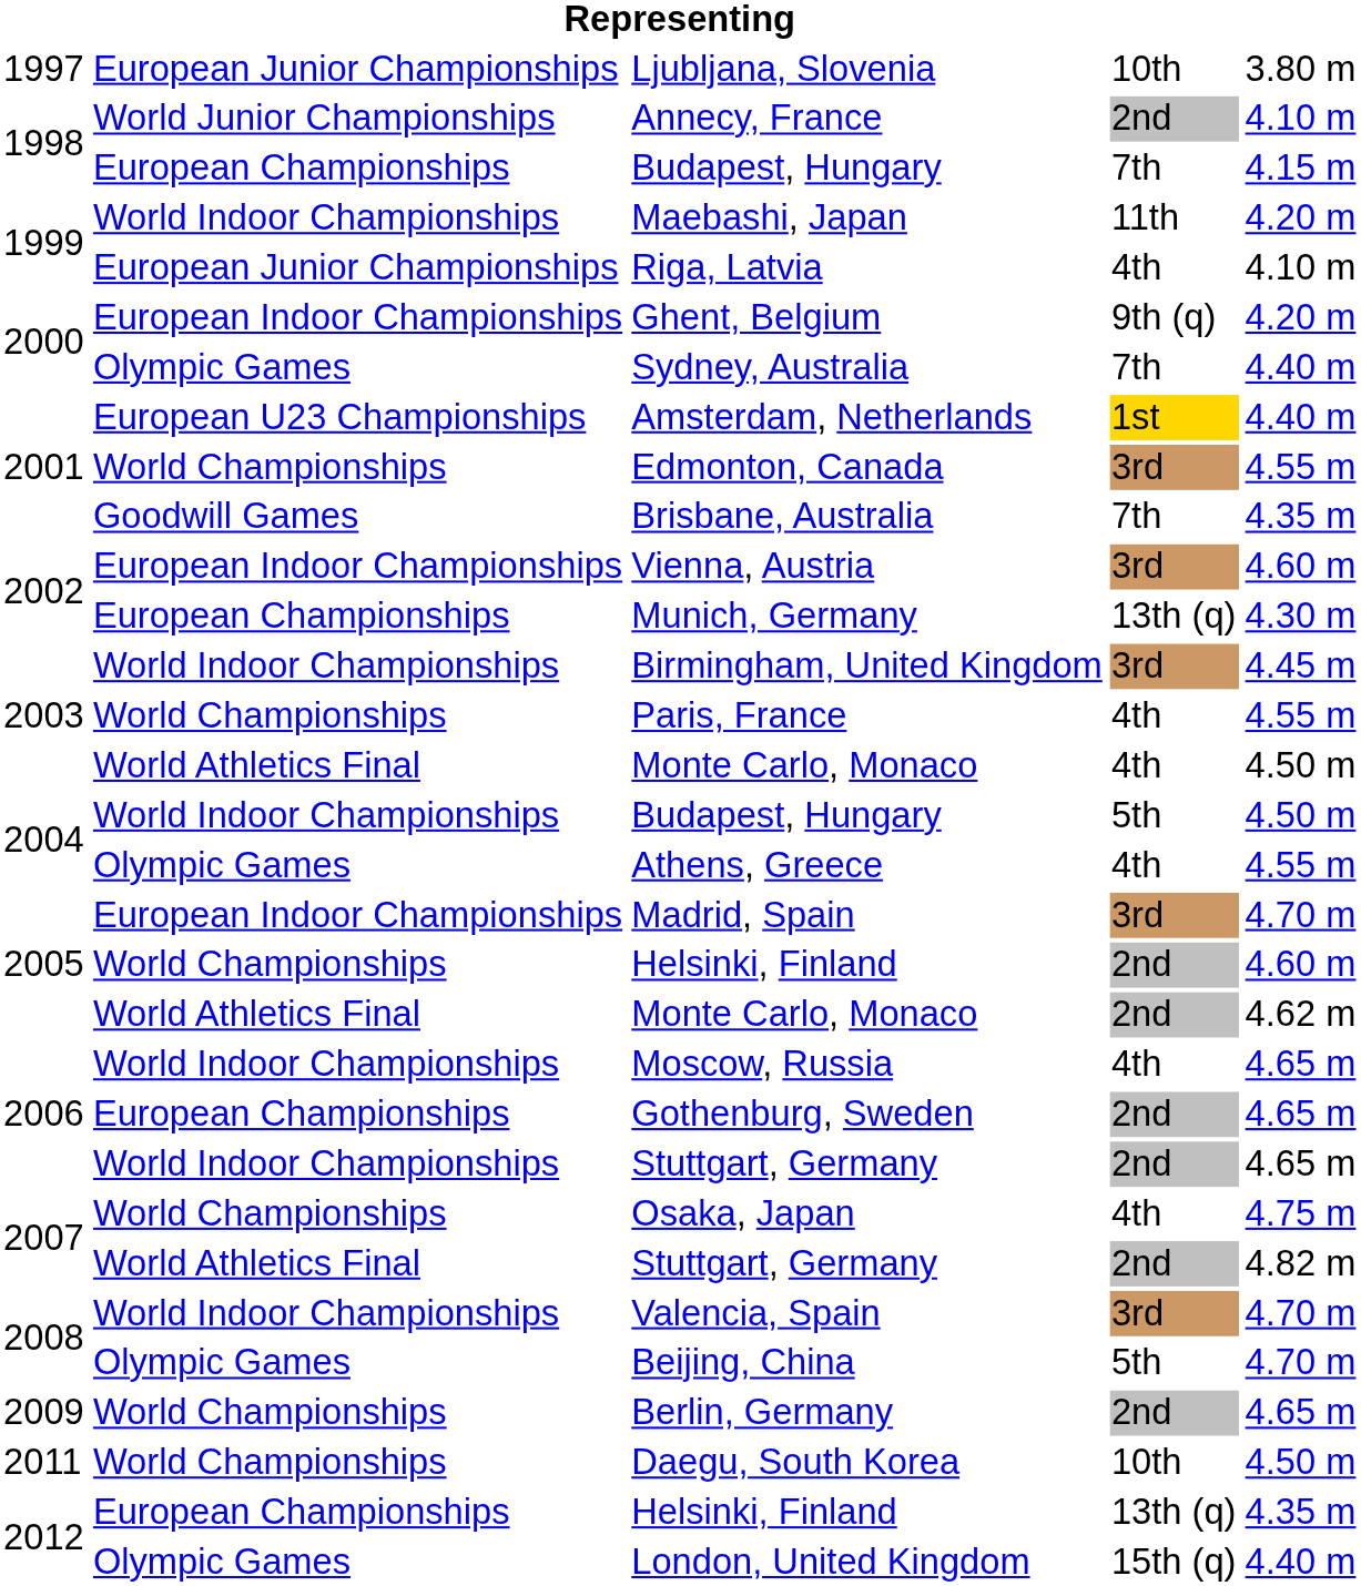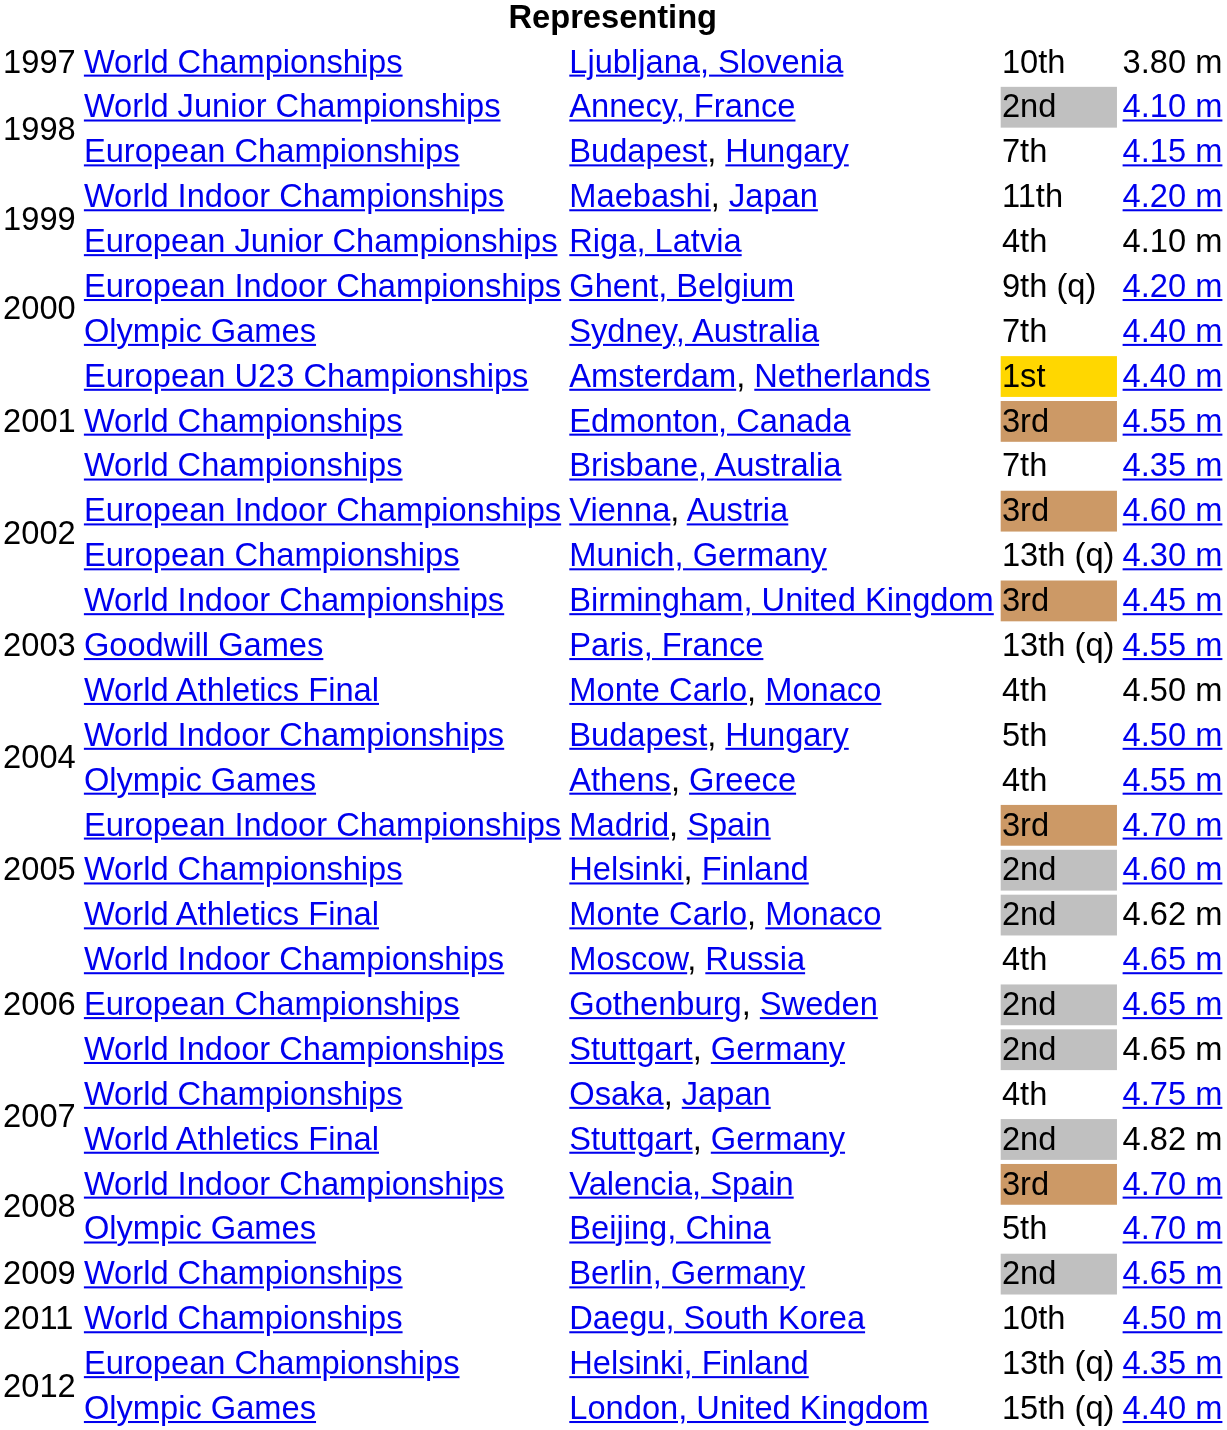Ljubljana, Slovenia | column 2: European Junior Championships -> World Championships
Brisbane, Australia | column 2: Goodwill Games -> World Championships
Paris, France | column 2: World Championships -> Goodwill Games
Paris, France | column 4: 4th -> 13th (q)
